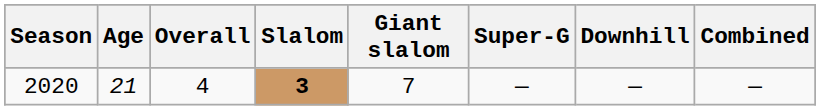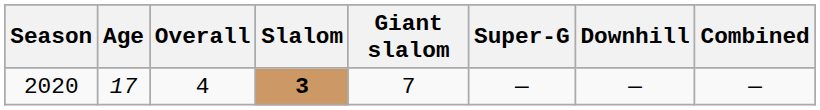2020 | Age: 21 -> 17
